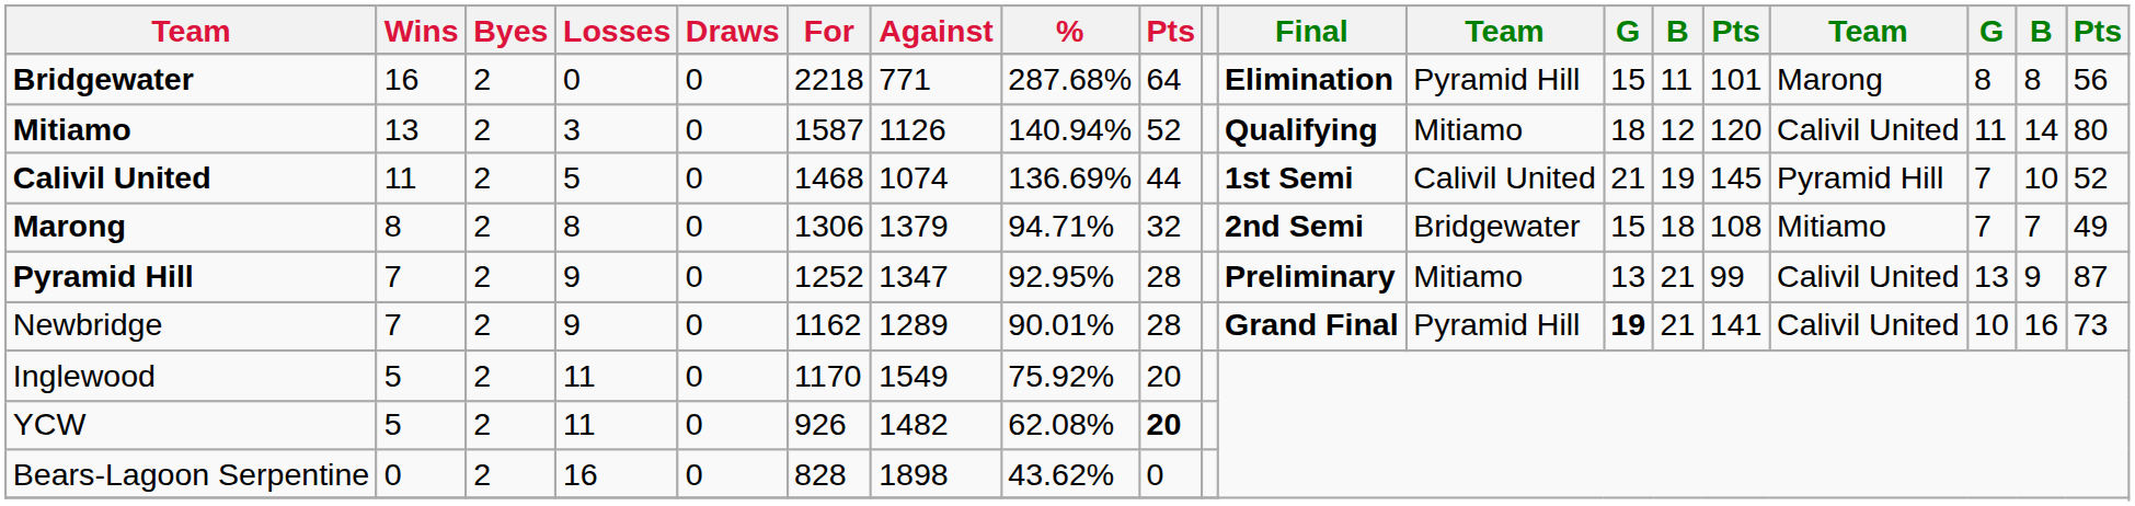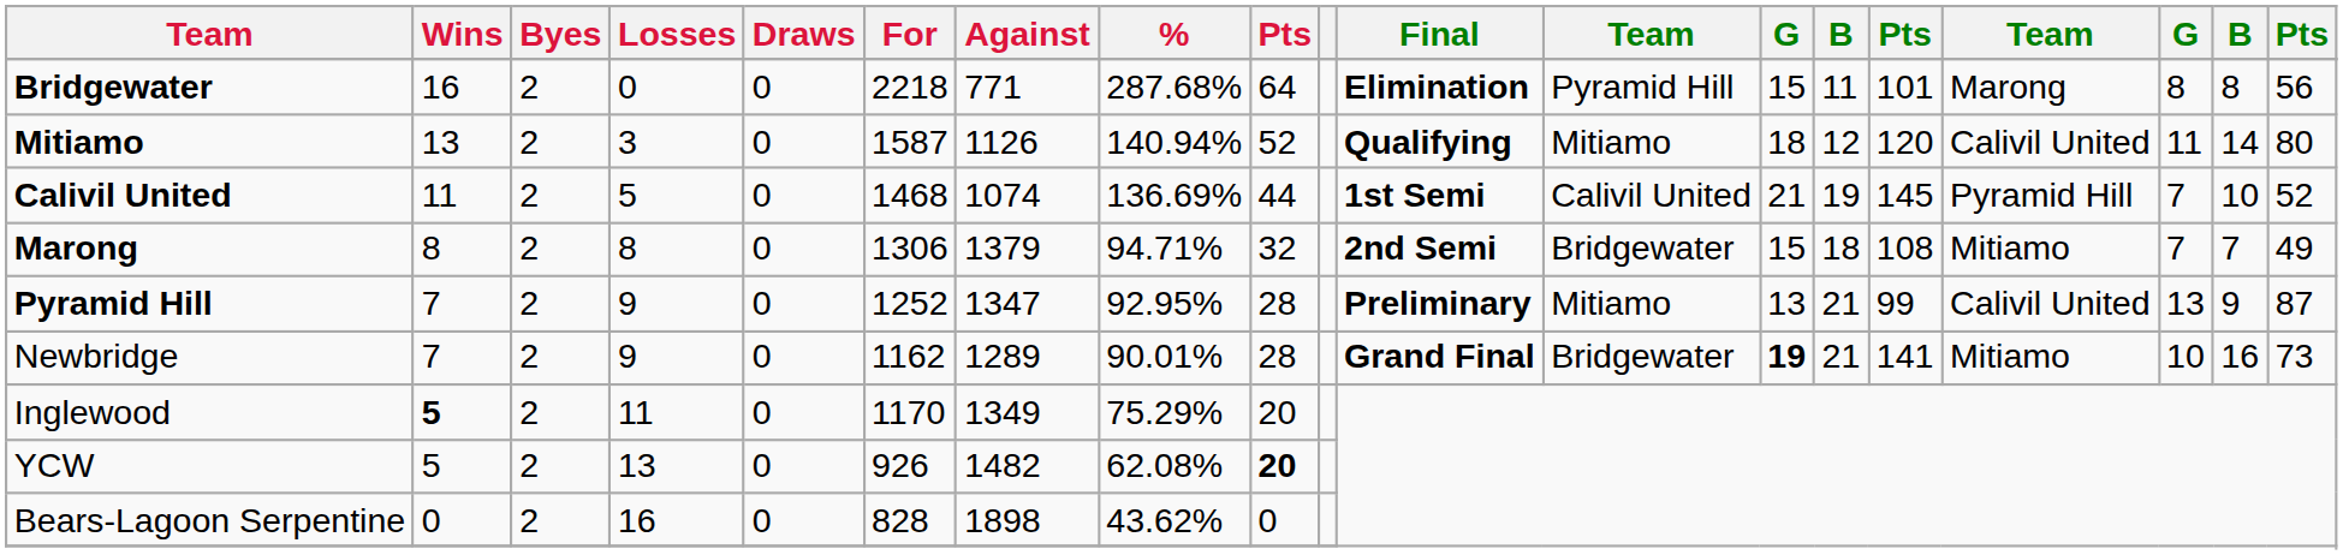Newbridge | column 12: Pyramid Hill -> Bridgewater
Newbridge | column 16: Calivil United -> Mitiamo
Inglewood | Wins: normal -> bold
Inglewood | Against: 1549 -> 1349
Inglewood | %: 75.92% -> 75.29%
YCW | Losses: 11 -> 13
